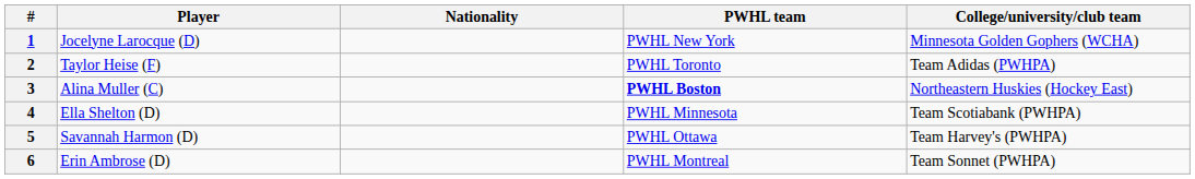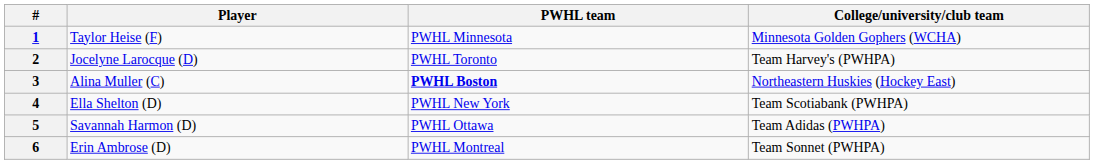- column: Nationality
1 | Player: Jocelyne Larocque (D) -> Taylor Heise (F)
1 | PWHL team: PWHL New York -> PWHL Minnesota
2 | Player: Taylor Heise (F) -> Jocelyne Larocque (D)
2 | College/university/club team: Team Adidas (PWHPA) -> Team Harvey's (PWHPA)
4 | PWHL team: PWHL Minnesota -> PWHL New York
5 | College/university/club team: Team Harvey's (PWHPA) -> Team Adidas (PWHPA)
